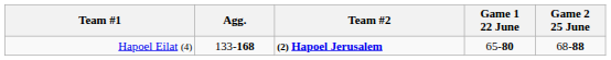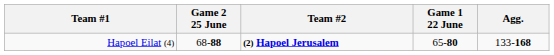columns swapped: Agg. <-> Game 2 25 June
